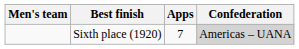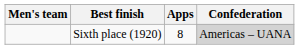Sixth place (1920) | Apps: 7 -> 8
